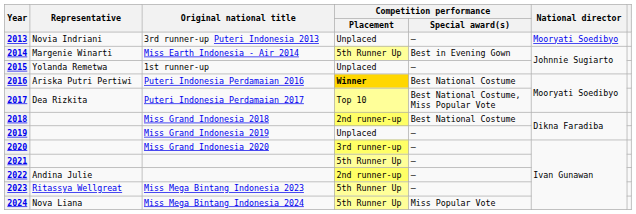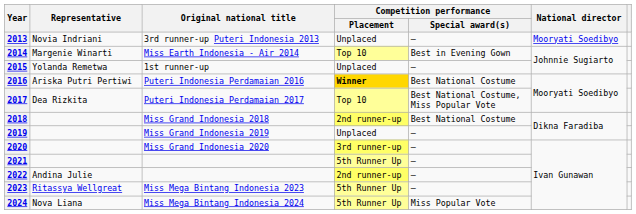2014 | Competition performance / Placement: 5th Runner Up -> Top 10
